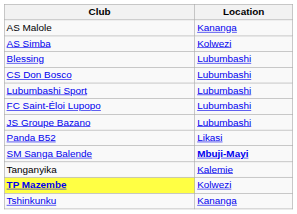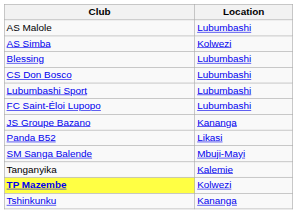AS Malole | Location: Kananga -> Lubumbashi
JS Groupe Bazano | Location: Lubumbashi -> Kananga
SM Sanga Balende | Location: bold -> normal
